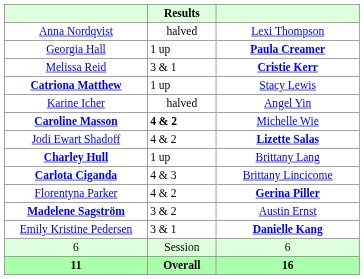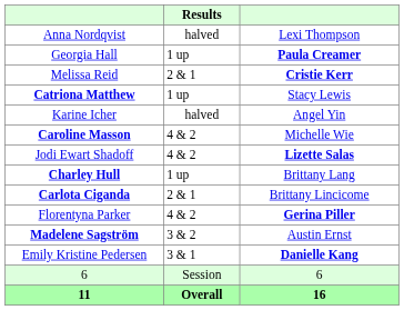Melissa Reid | Results: 3 & 1 -> 2 & 1
Caroline Masson | Results: bold -> normal
Carlota Ciganda | Results: 4 & 3 -> 2 & 1
